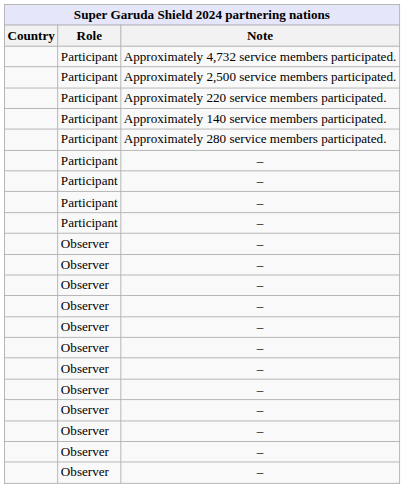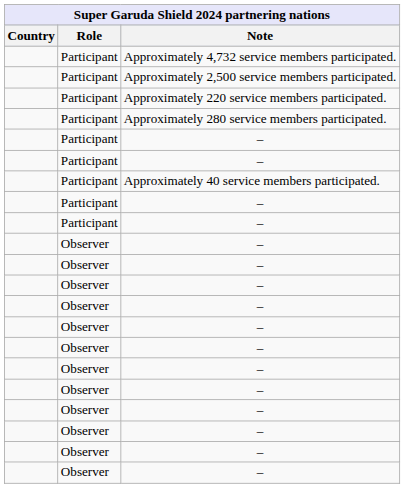- row: Participant | Approximately 140 service members participated.
+ row: Participant | Approximately 40 service members participated.
